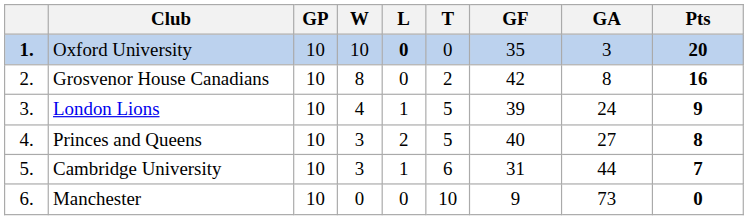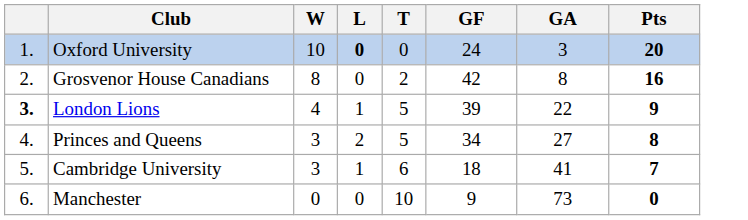- column: GP | 10 | 10 | 10 | 10 | 10 | 10
Oxford University | column 1: bold -> normal
Oxford University | GF: 35 -> 24
London Lions | column 1: normal -> bold
London Lions | GA: 24 -> 22
Princes and Queens | GF: 40 -> 34
Cambridge University | GF: 31 -> 18
Cambridge University | GA: 44 -> 41
